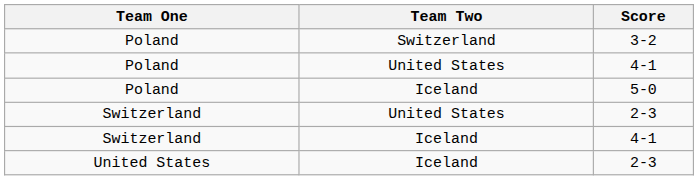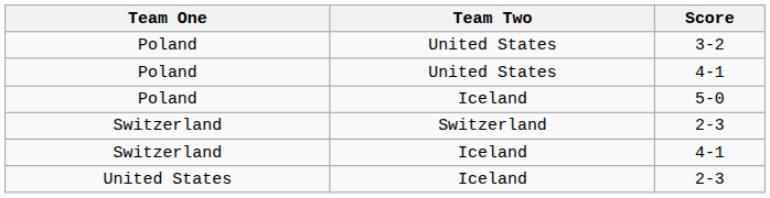3-2 | Team Two: Switzerland -> United States
Switzerland / 2-3 | Team Two: United States -> Switzerland
